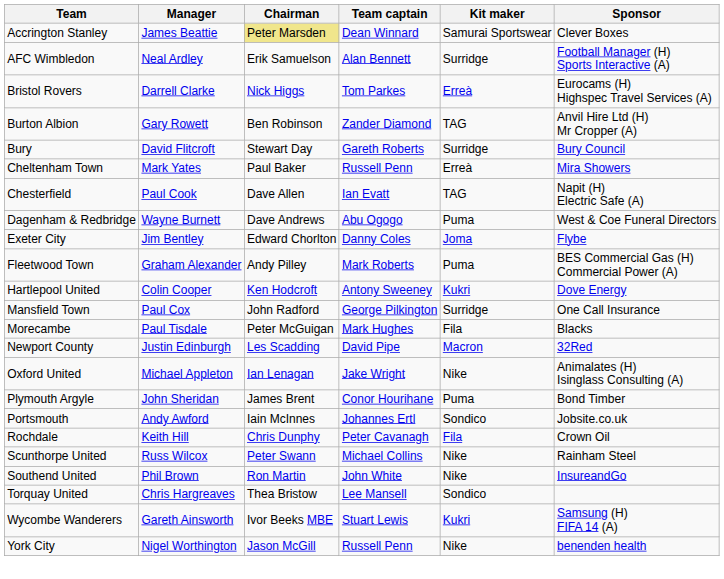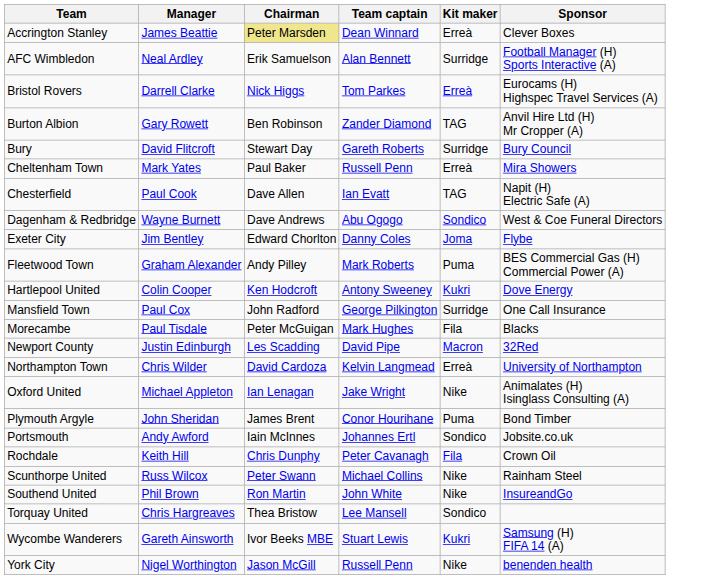Accrington Stanley | Kit maker: Samurai Sportswear -> Erreà
Dagenham & Redbridge | Kit maker: Puma -> Sondico
+ row: Northampton Town | Chris Wilder | David Cardoza | Kelvin Langmead | Erreà | University of Northampton
